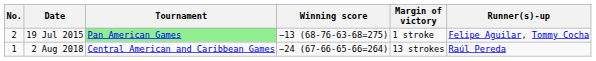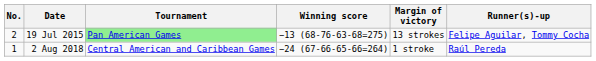19 Jul 2015 | Margin of victory: 1 stroke -> 13 strokes
2 Aug 2018 | Margin of victory: 13 strokes -> 1 stroke
